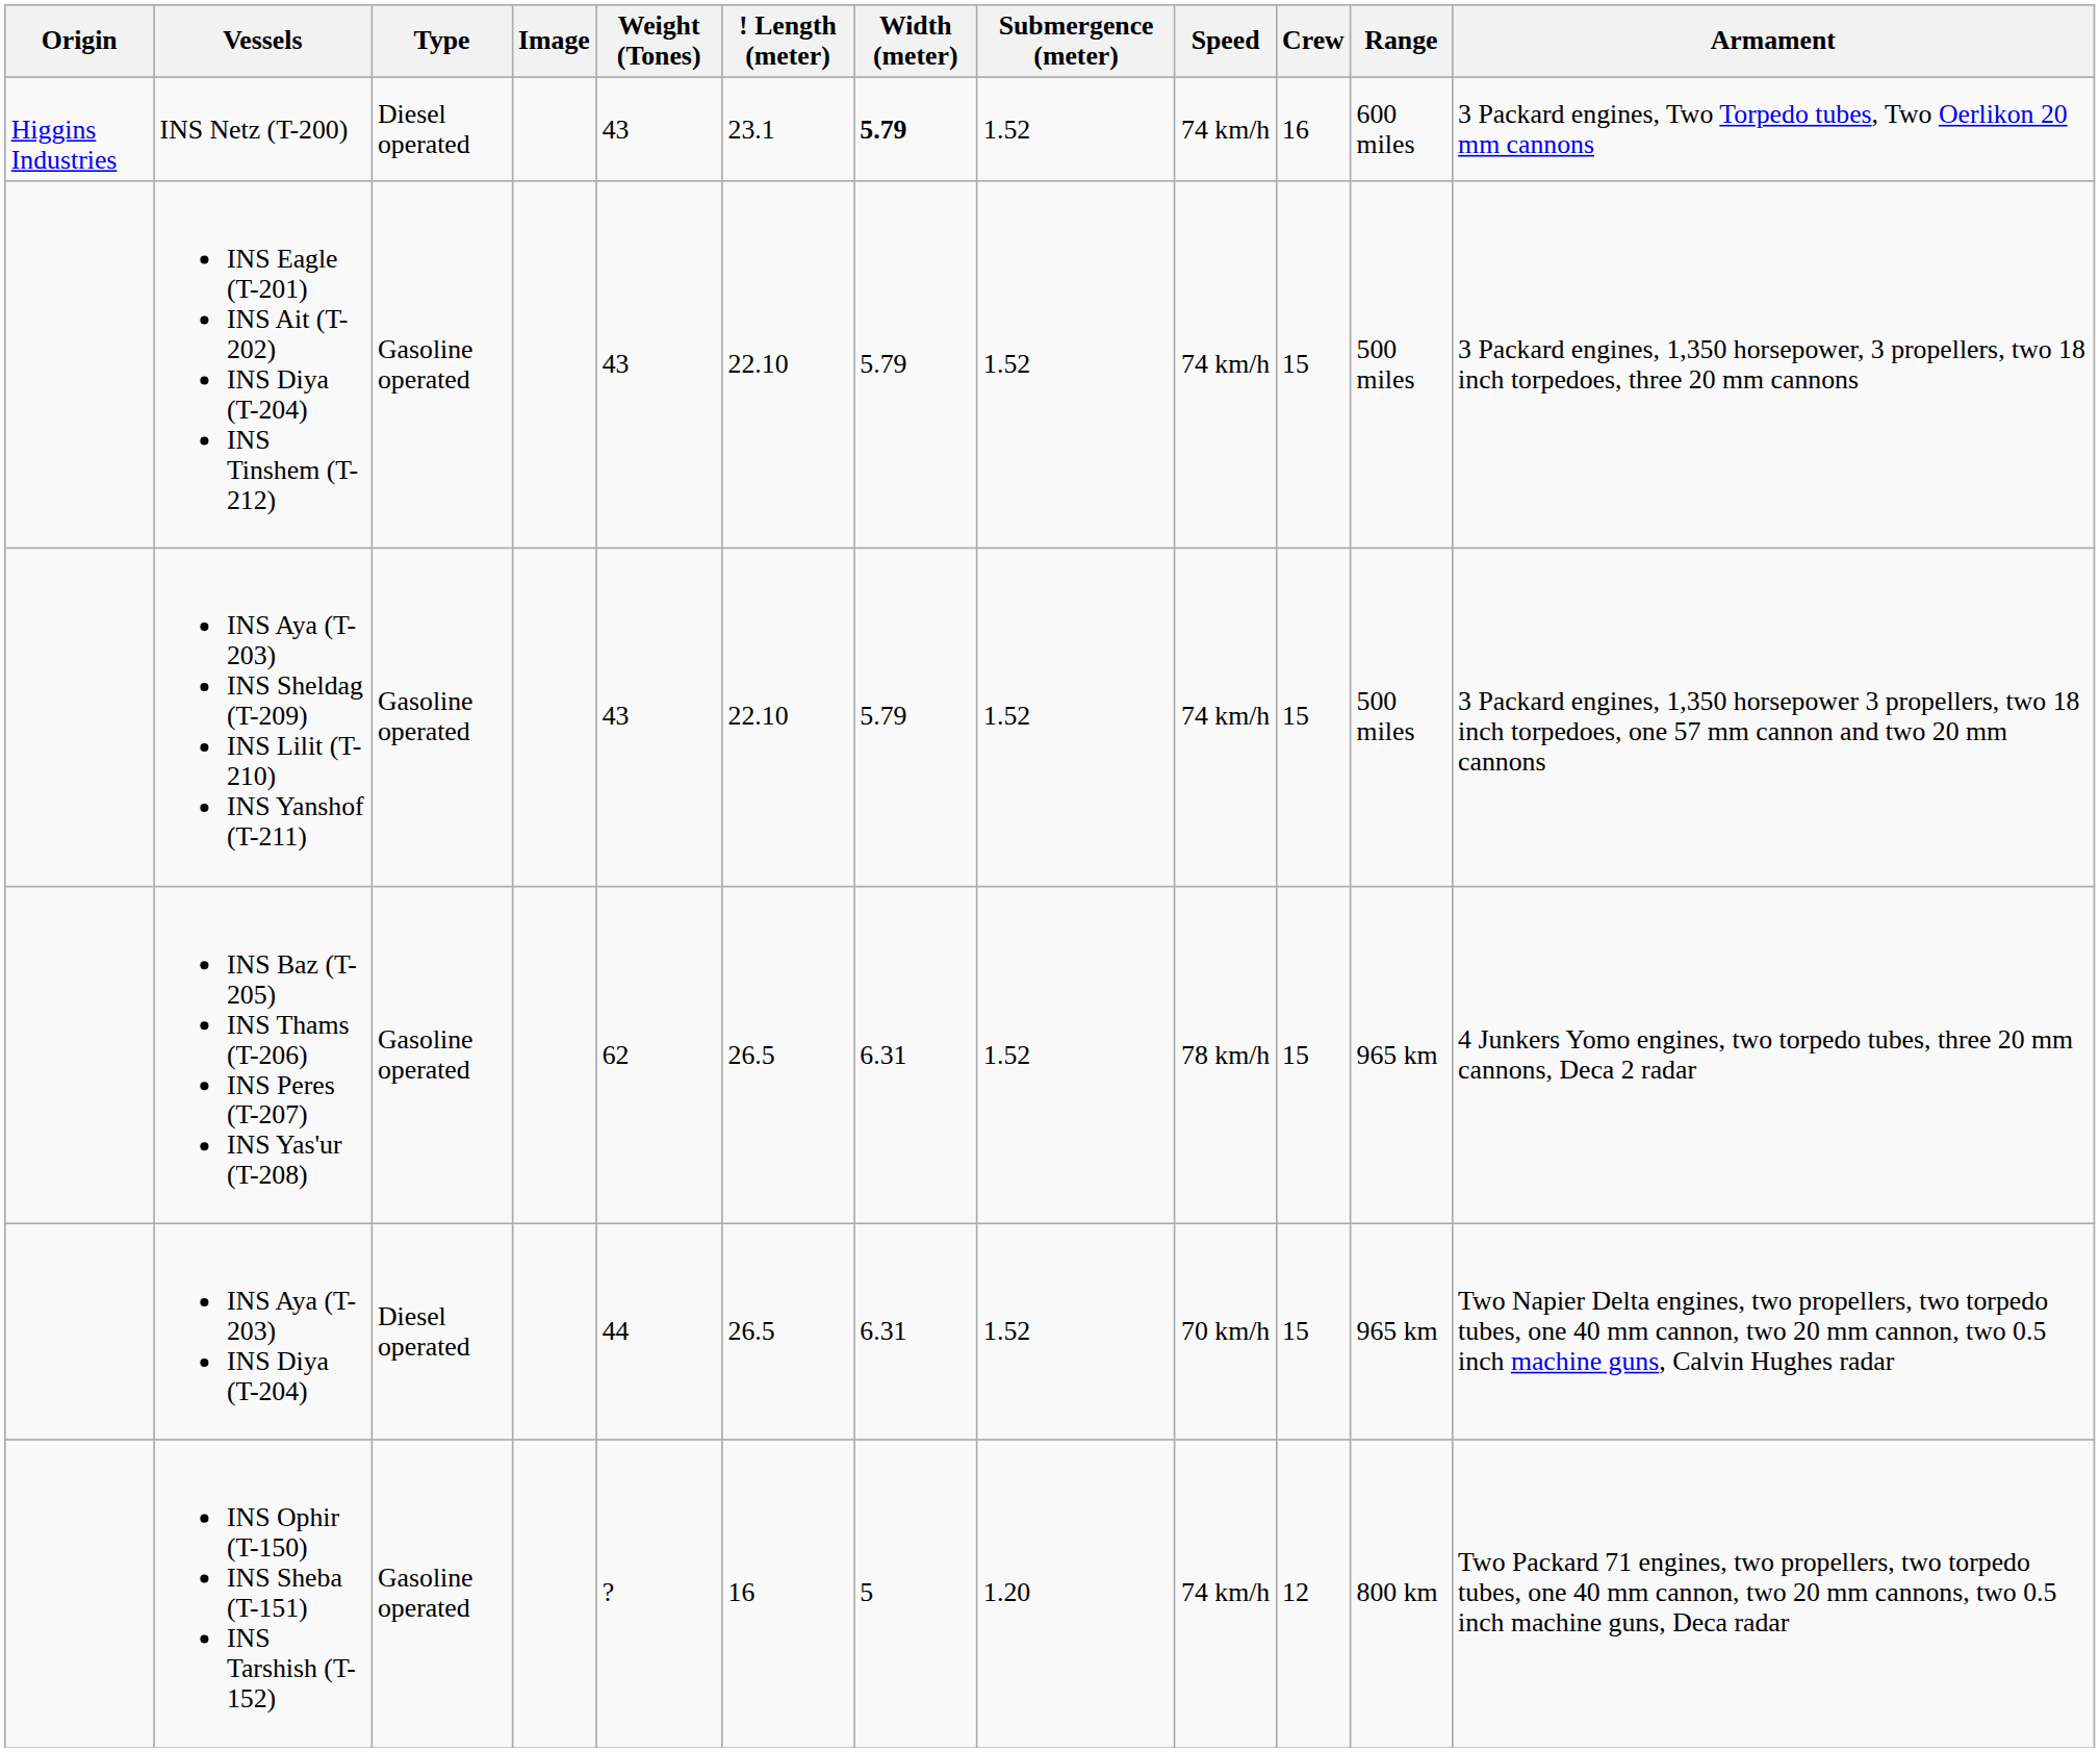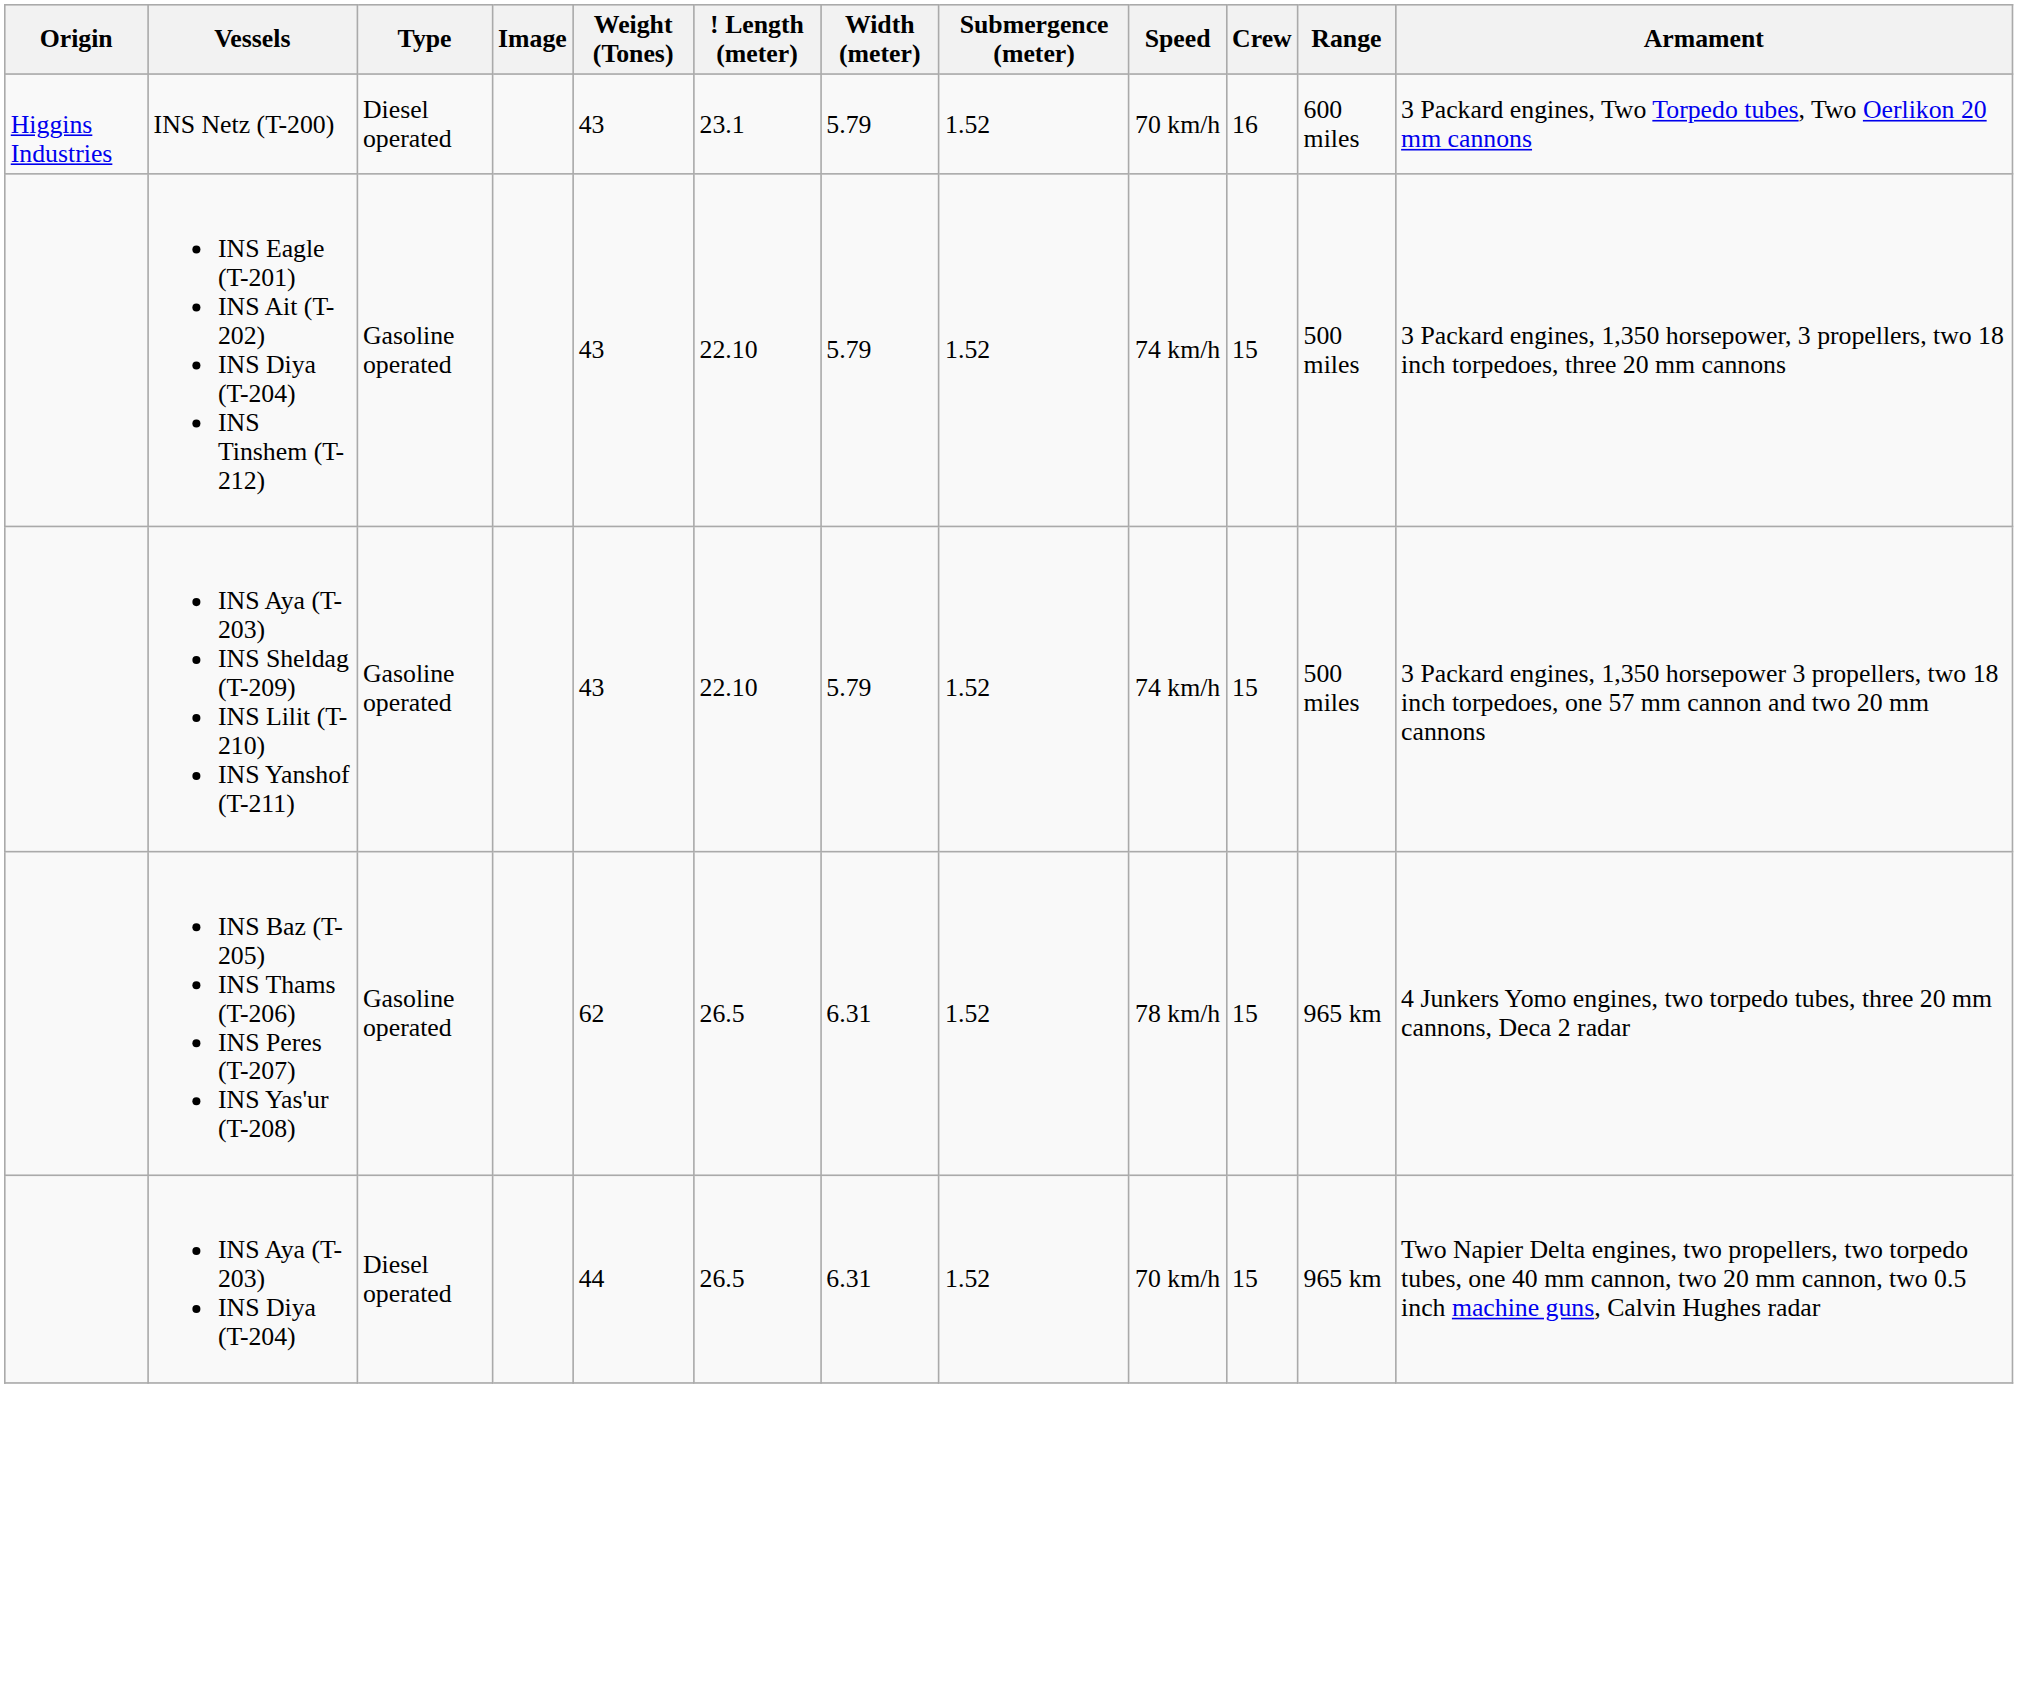INS Netz (T-200) | Width (meter): bold -> normal
INS Netz (T-200) | Speed: 74 km/h -> 70 km/h
- row: INS Ophir (T-150) INS Sheba (T-151) INS Tarshish (T-152) | Gasoline operated | ? | 16 | 5 | 1.20 | 74 km/h | 12 | 800 km | Two Packard 71 engines, two propellers, two torpedo tubes, one 40 mm cannon, two 20 mm cannons, two 0.5 inch machine guns, Deca radar
